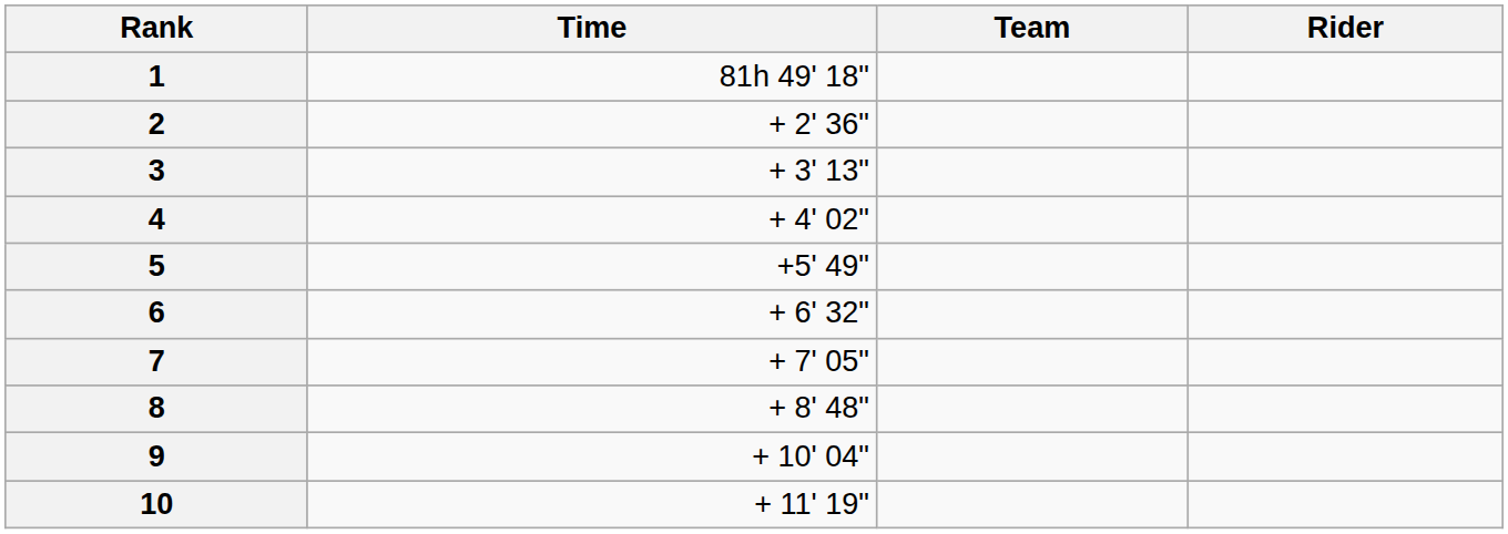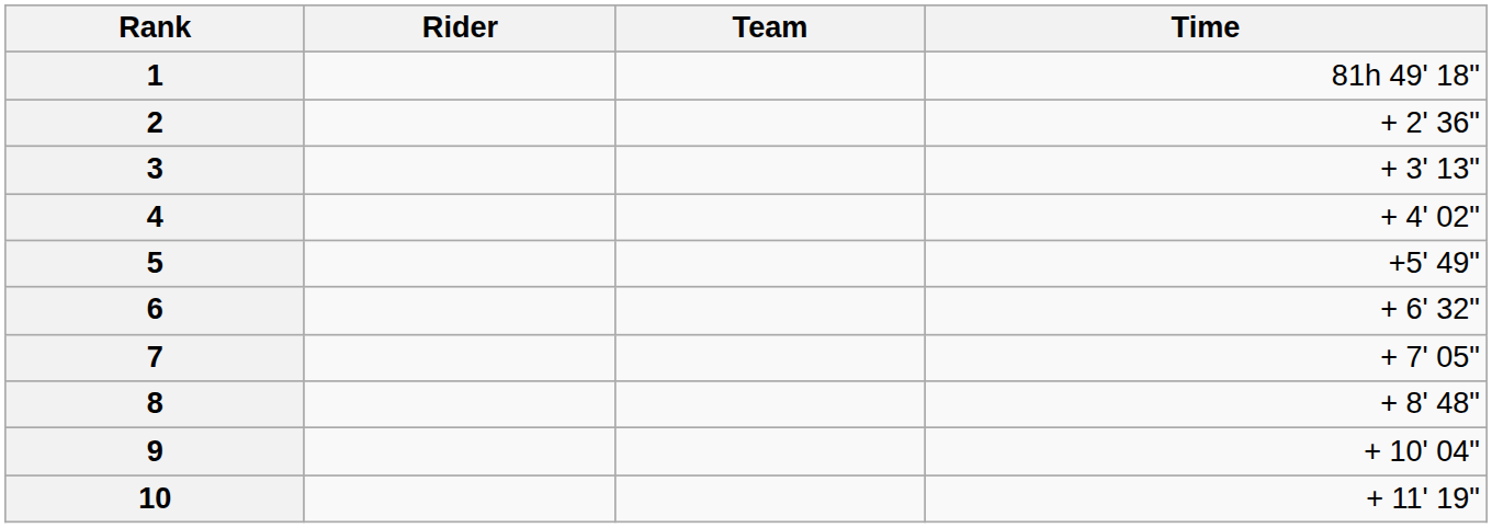columns swapped: Rider <-> Time
